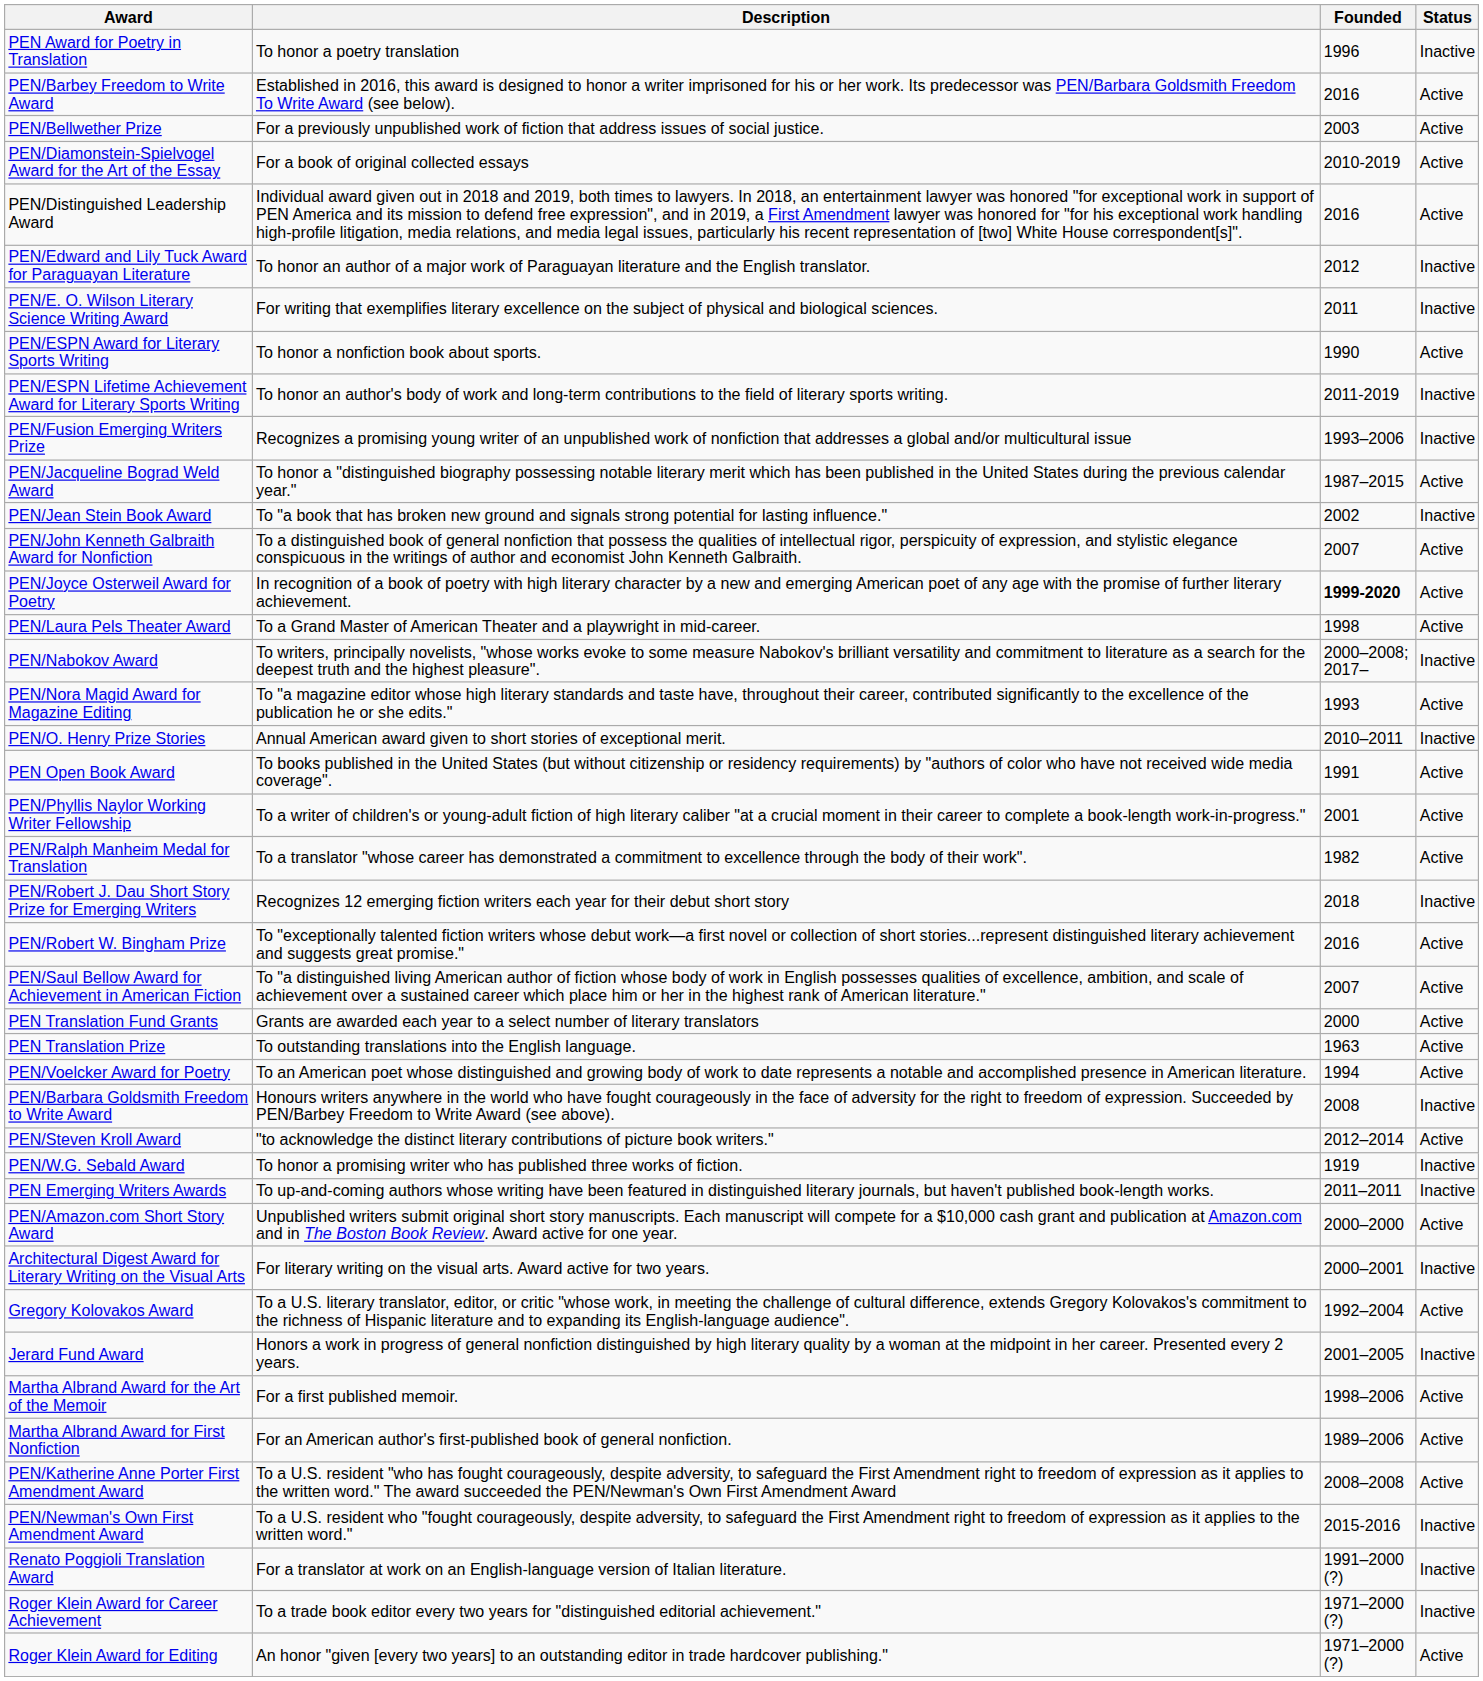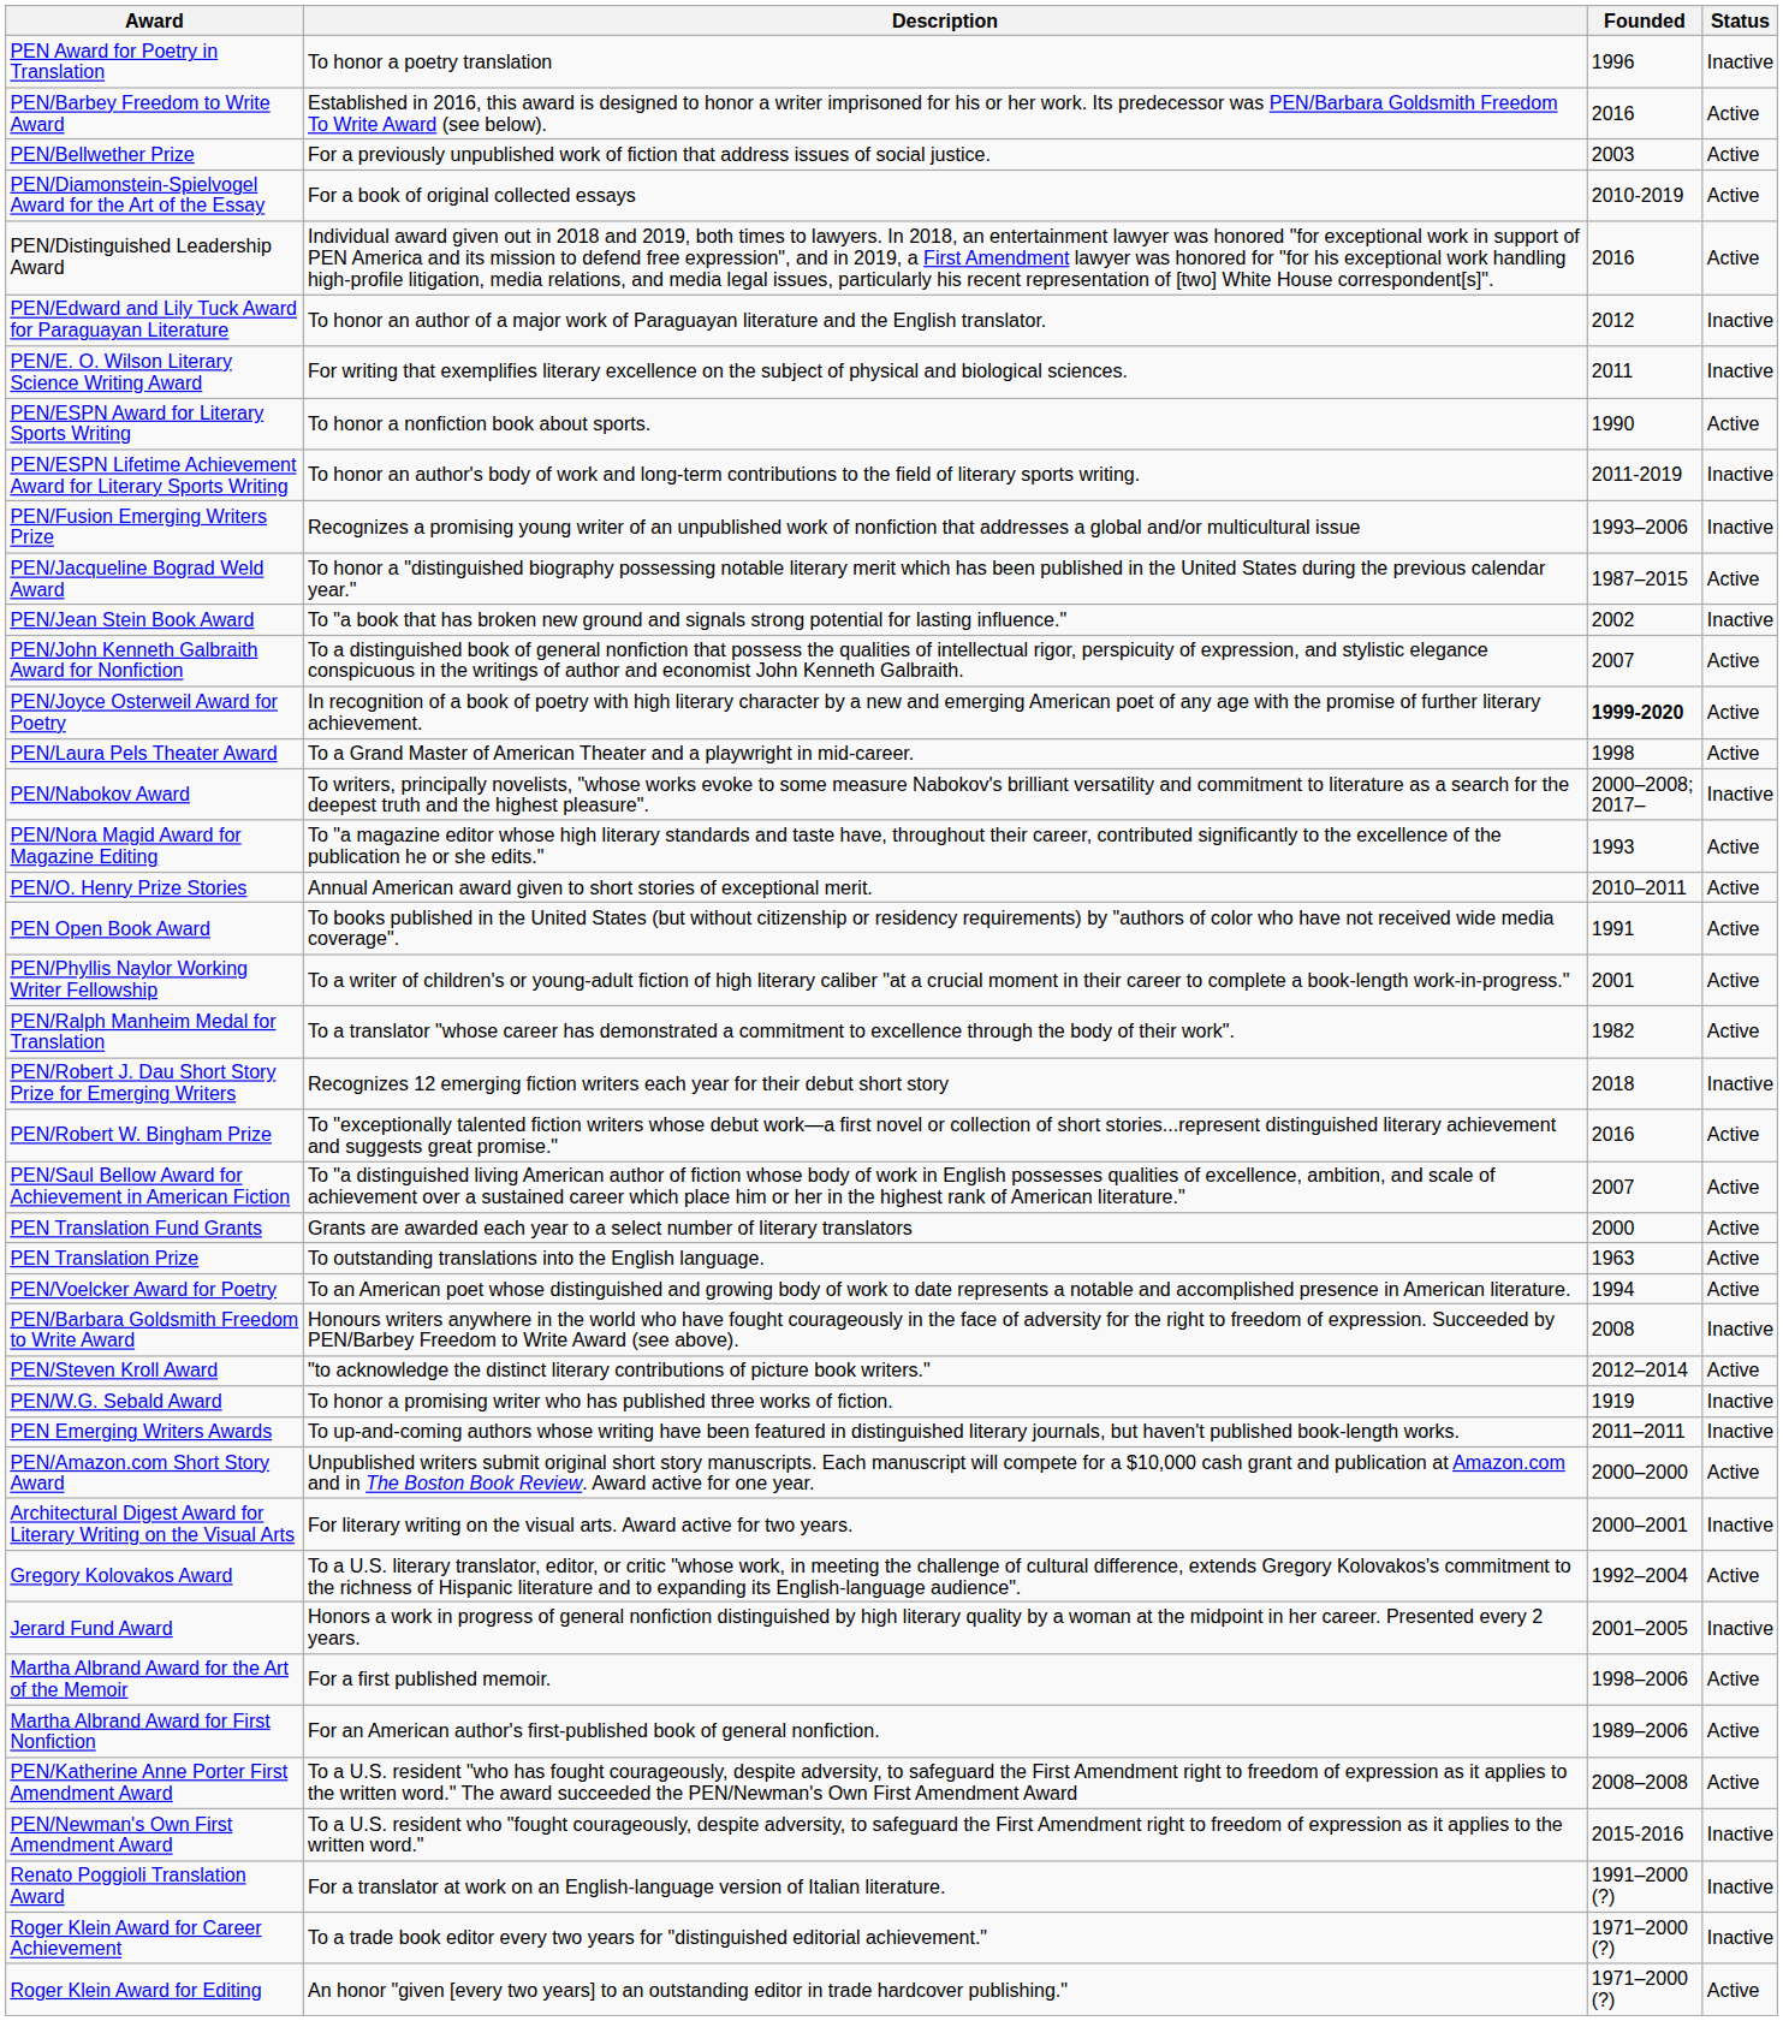PEN/O. Henry Prize Stories | Status: Inactive -> Active
